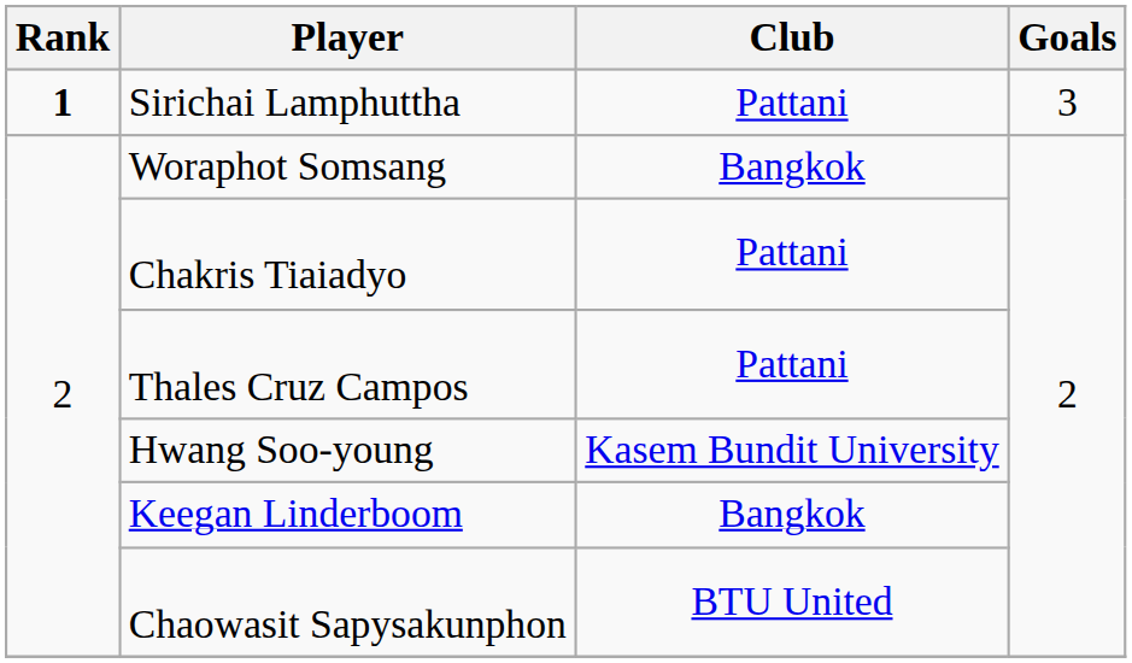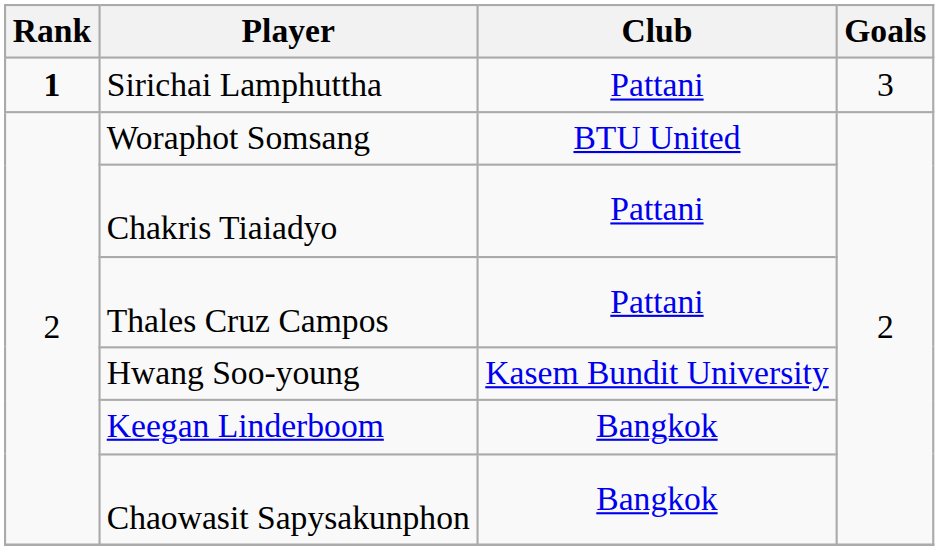Woraphot Somsang | Club: Bangkok -> BTU United
Chaowasit Sapysakunphon | Club: BTU United -> Bangkok
